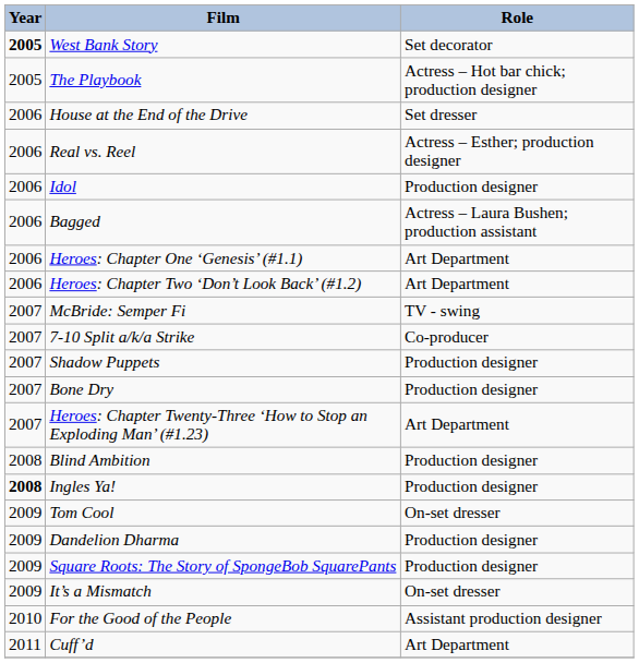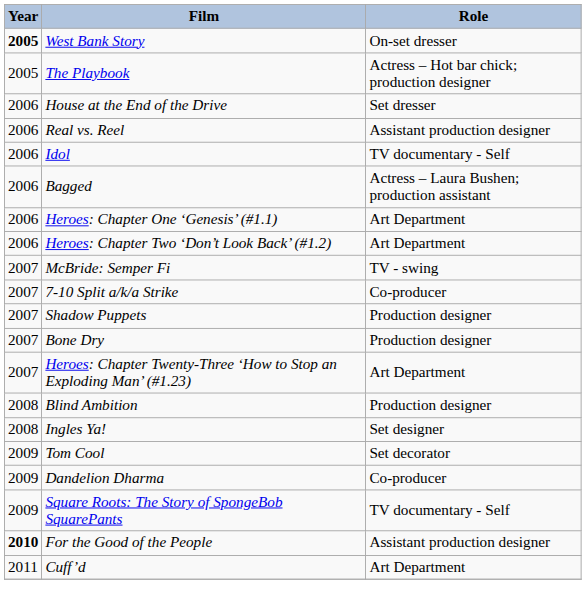West Bank Story | Role: Set decorator -> On-set dresser
Real vs. Reel | Role: Actress – Esther; production designer -> Assistant production designer
Idol | Role: Production designer -> TV documentary - Self
Ingles Ya! | Year: bold -> normal
Ingles Ya! | Role: Production designer -> Set designer
Tom Cool | Role: On-set dresser -> Set decorator
Dandelion Dharma | Role: Production designer -> Co-producer
Square Roots: The Story of SpongeBob SquarePants | Role: Production designer -> TV documentary - Self
- row: 2009 | It’s a Mismatch | On-set dresser
For the Good of the People | Year: normal -> bold
